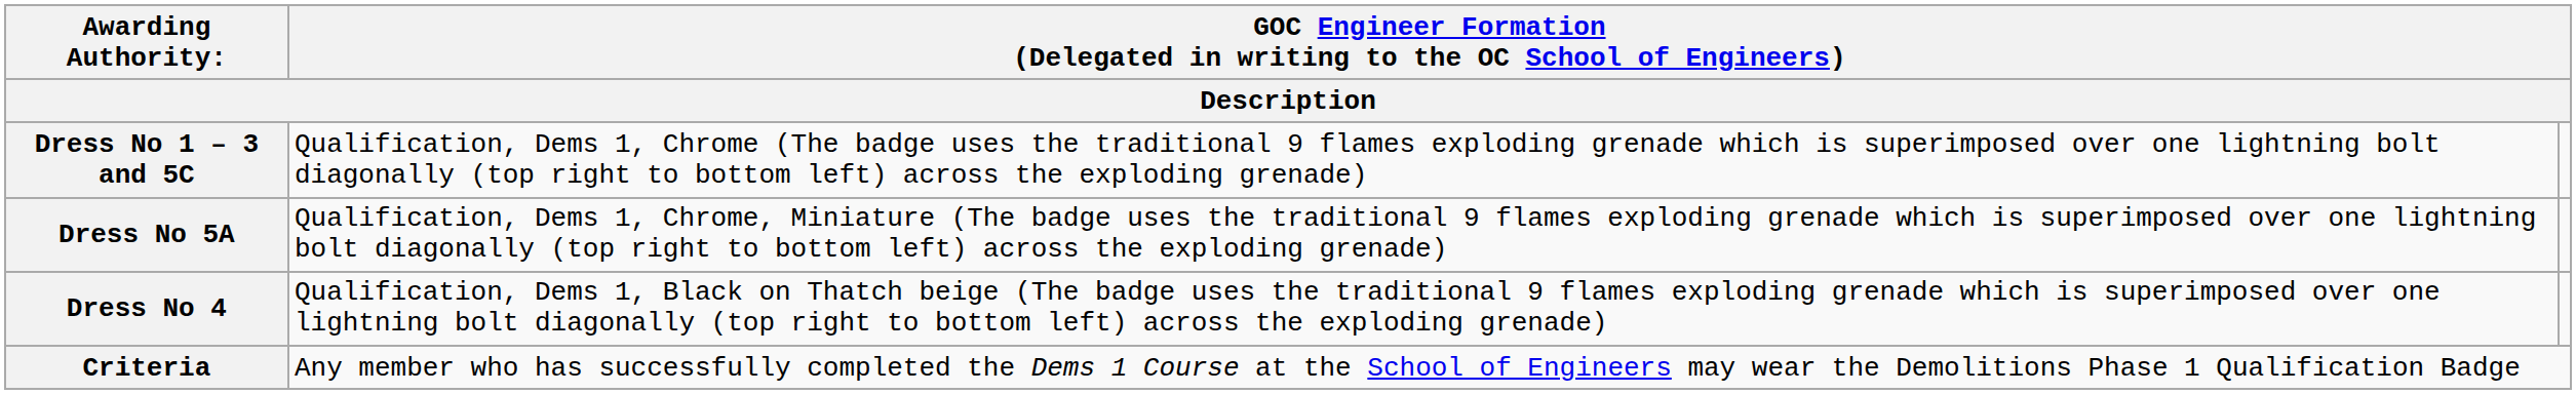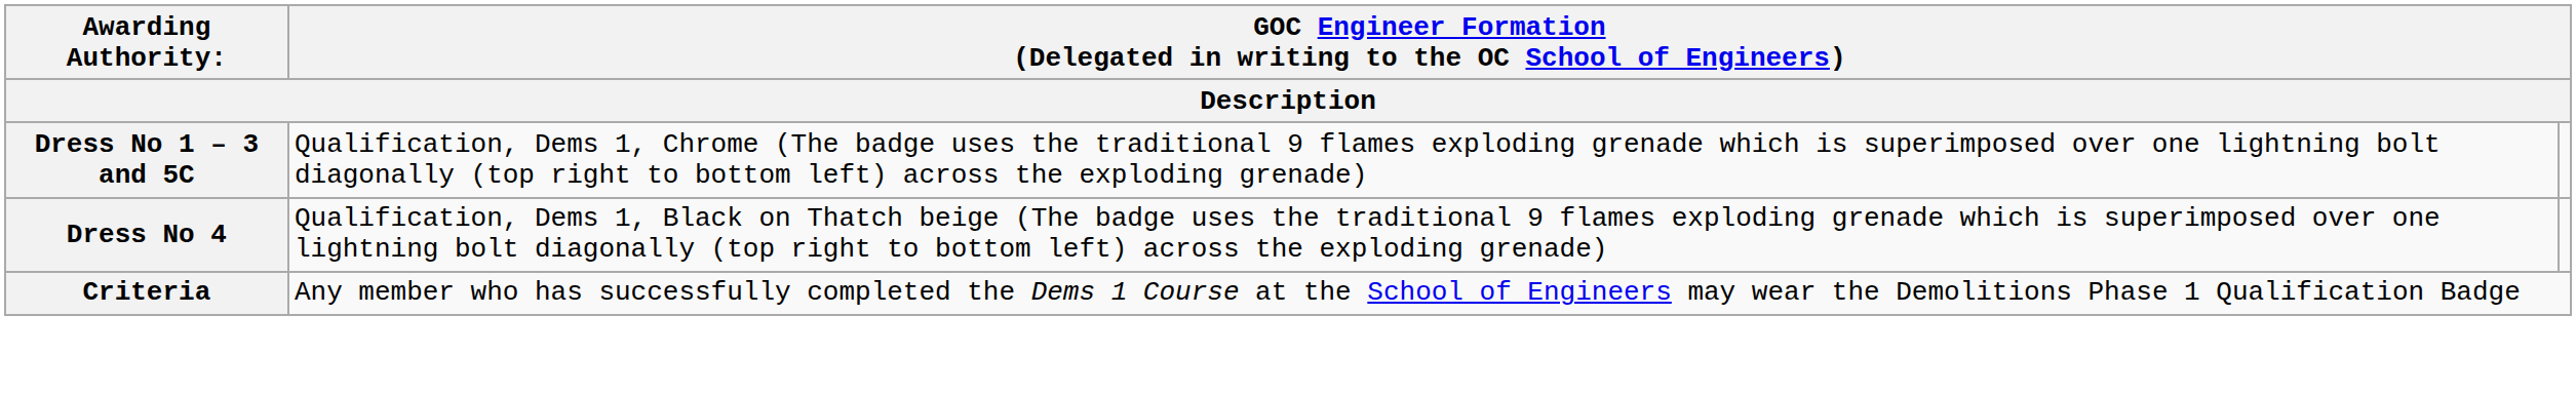- row: Dress No 5A | Qualification, Dems 1, Chrome, Miniature (The badge uses the traditional 9 flames exploding grenade which is superimposed over one lightning bolt diagonally (top right to bottom left) across the exploding grenade)
